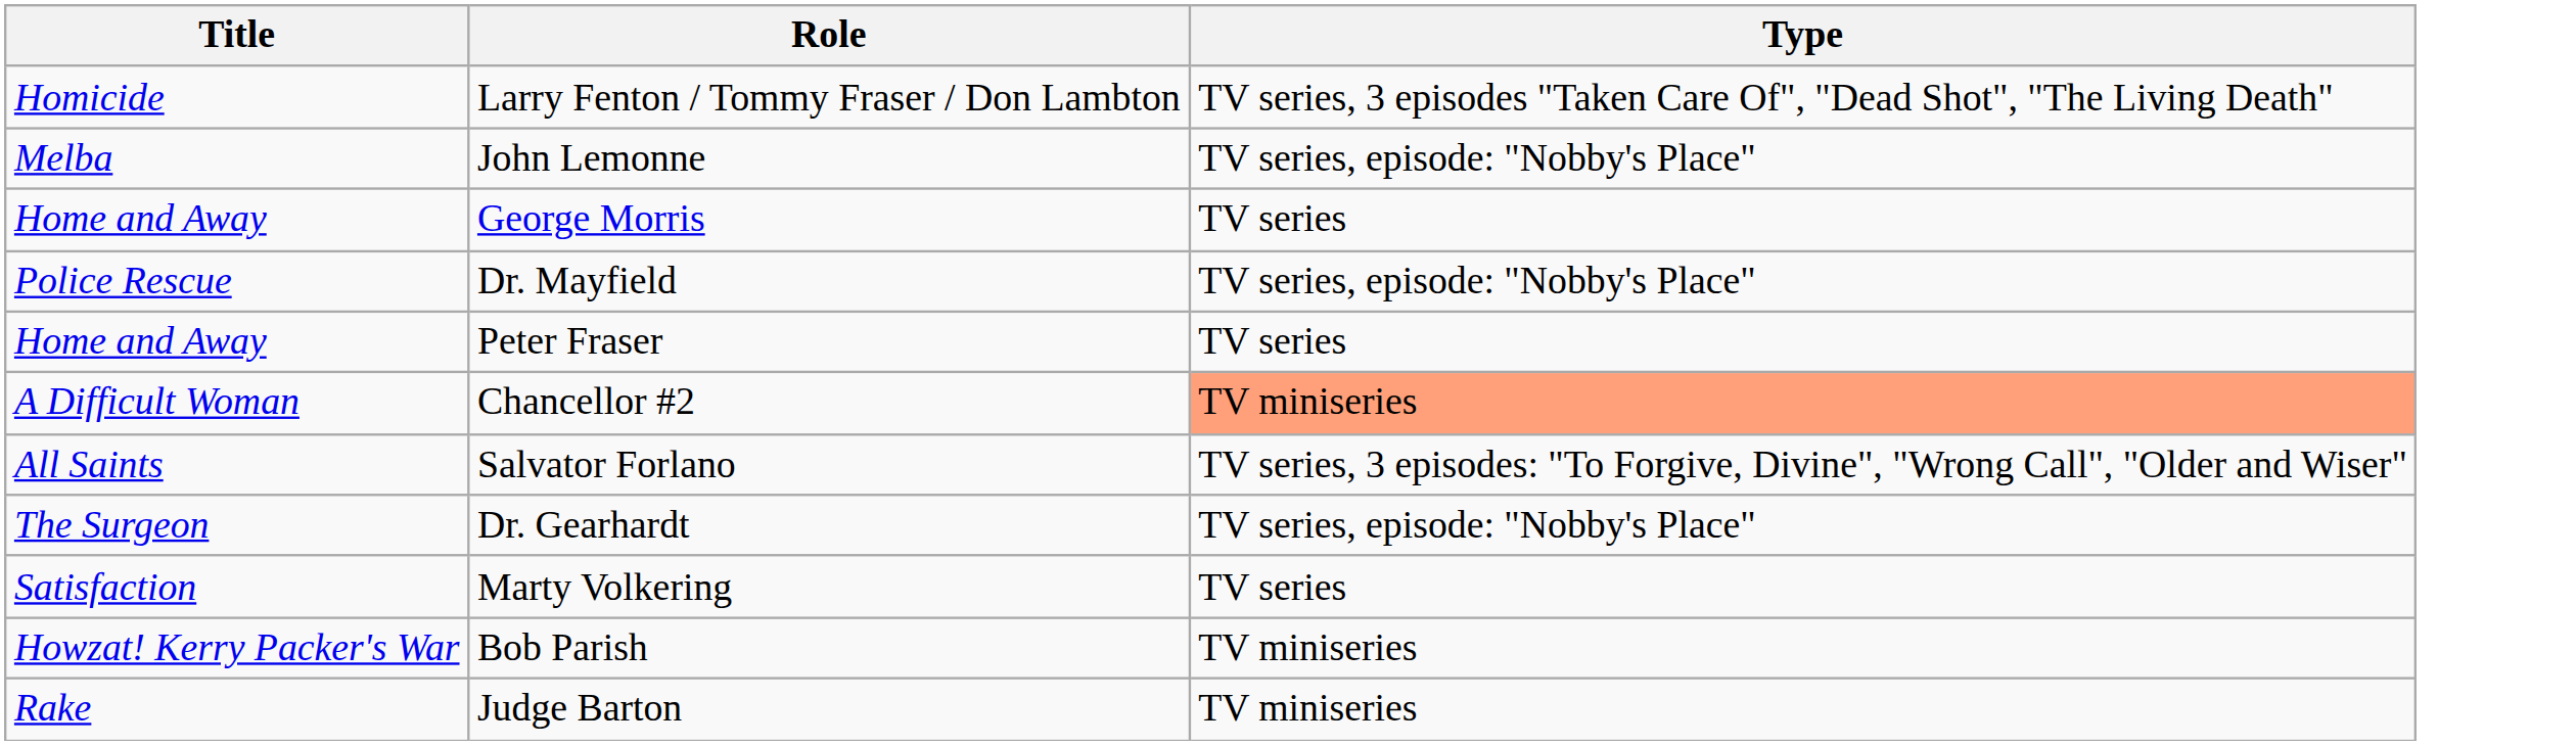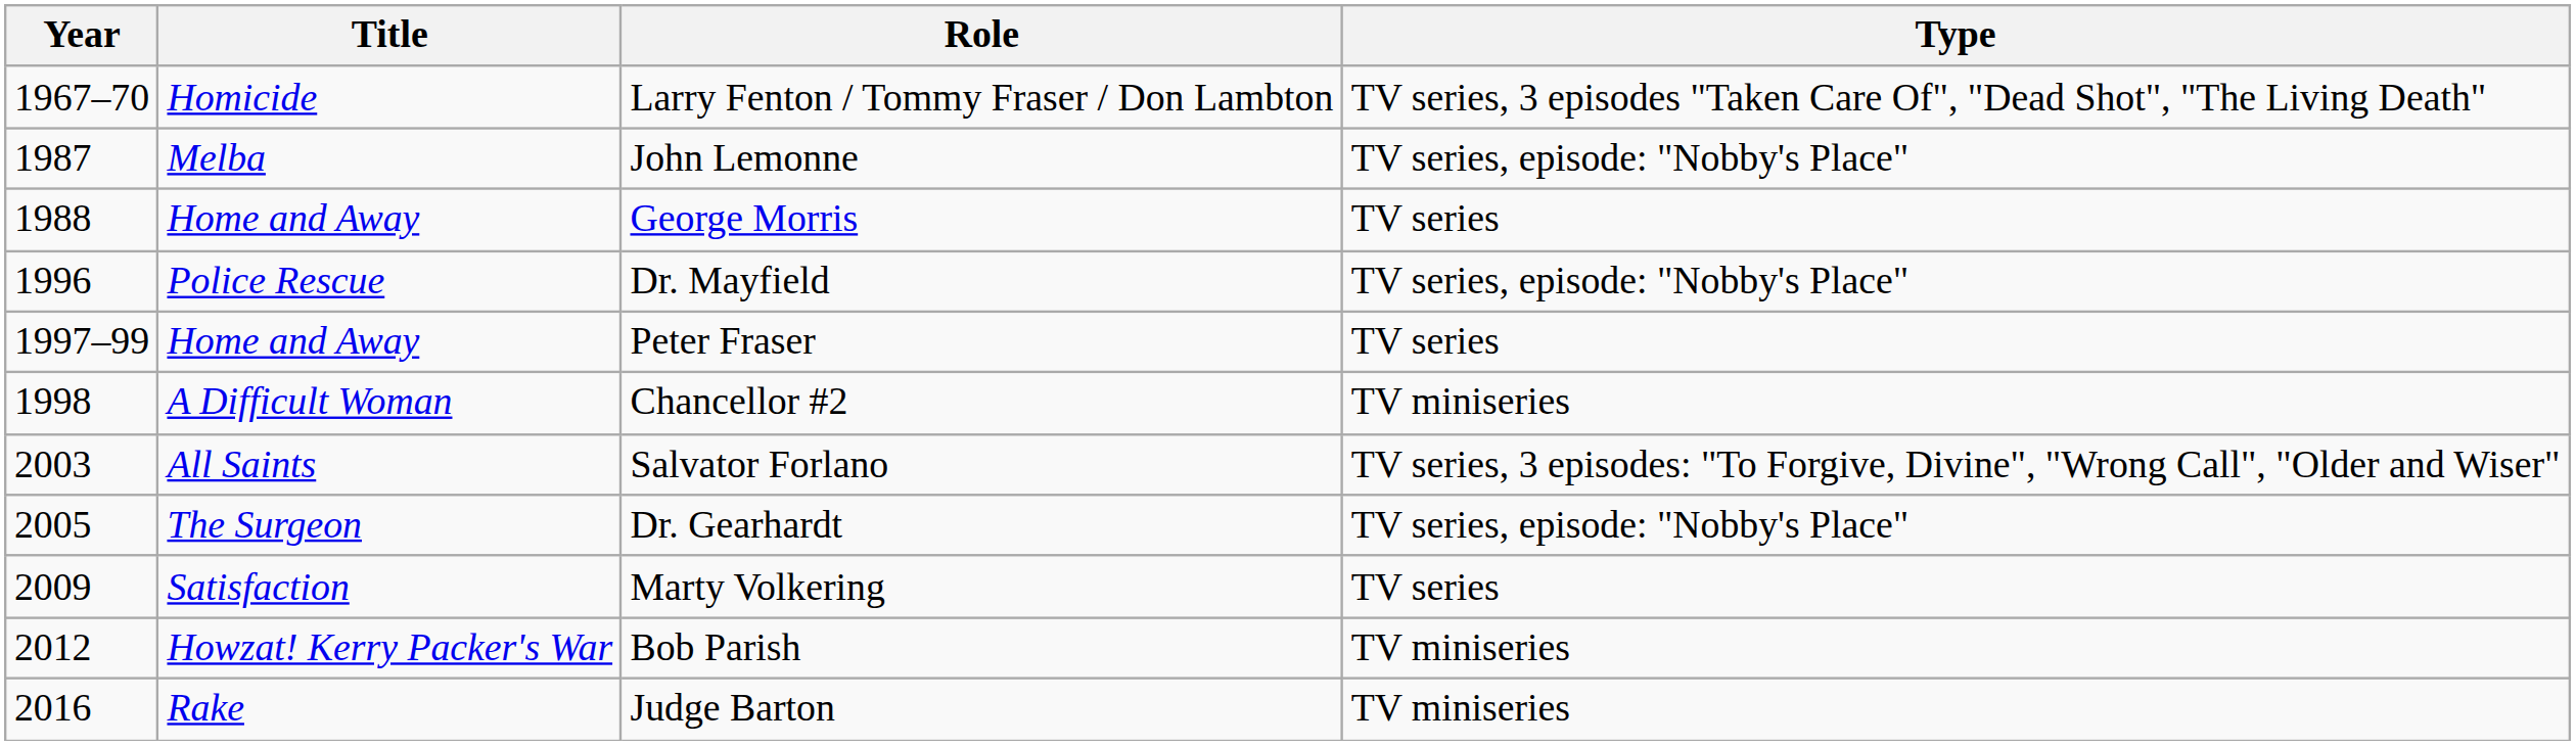+ column: Year | 1967–70 | 1987 | 1988 | 1996 | 1997–99 | 1998 | 2003 | 2005 | 2009 | 2012 | 2016
Chancellor #2 | Type: lightsalmon background -> no background
